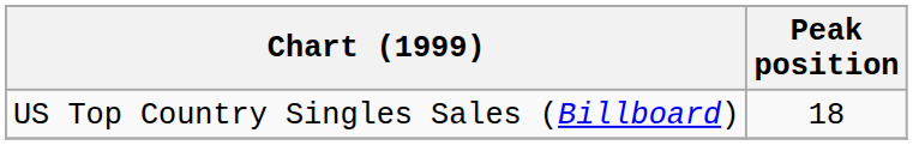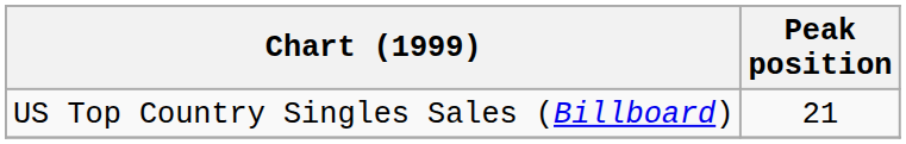US Top Country Singles Sales (Billboard) | Peak position: 18 -> 21
